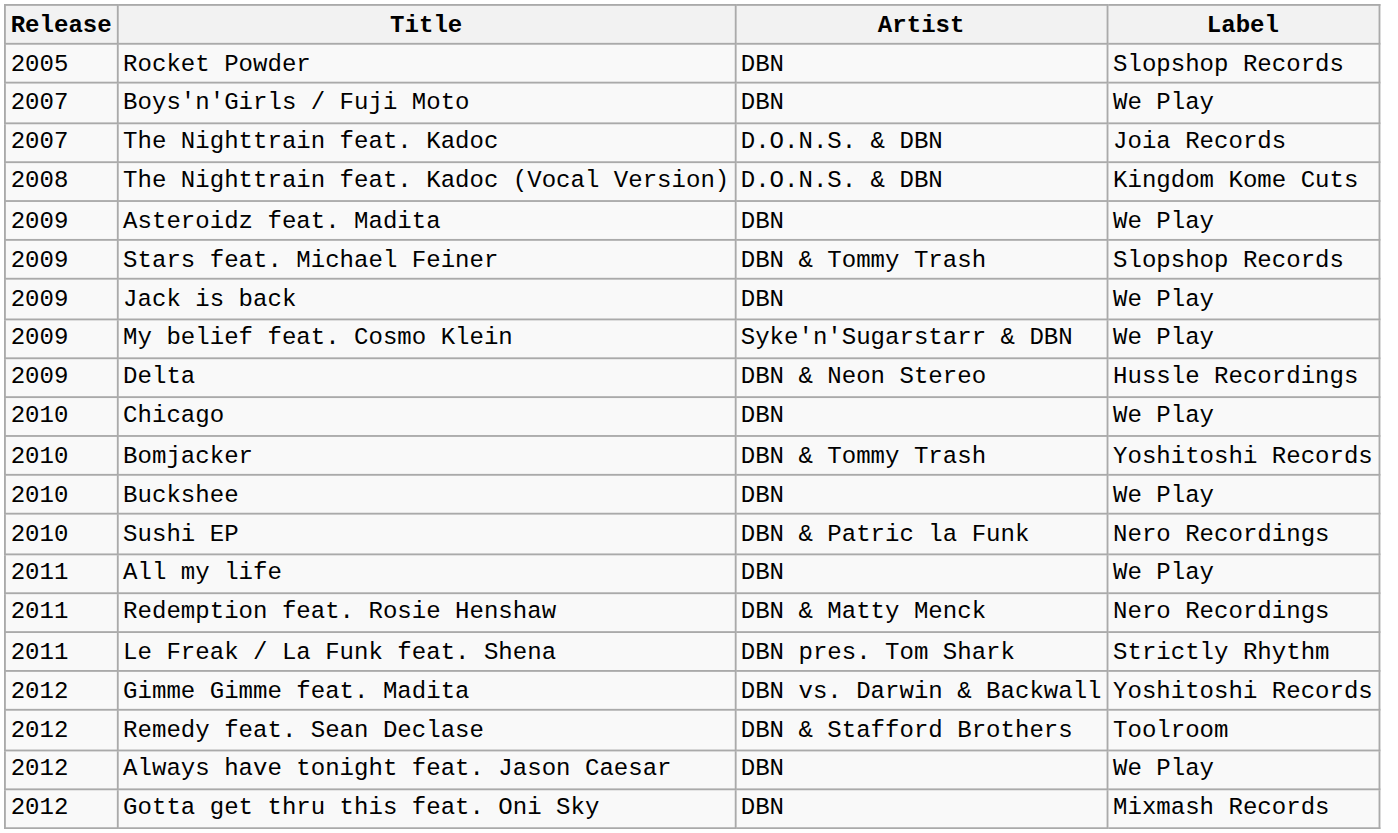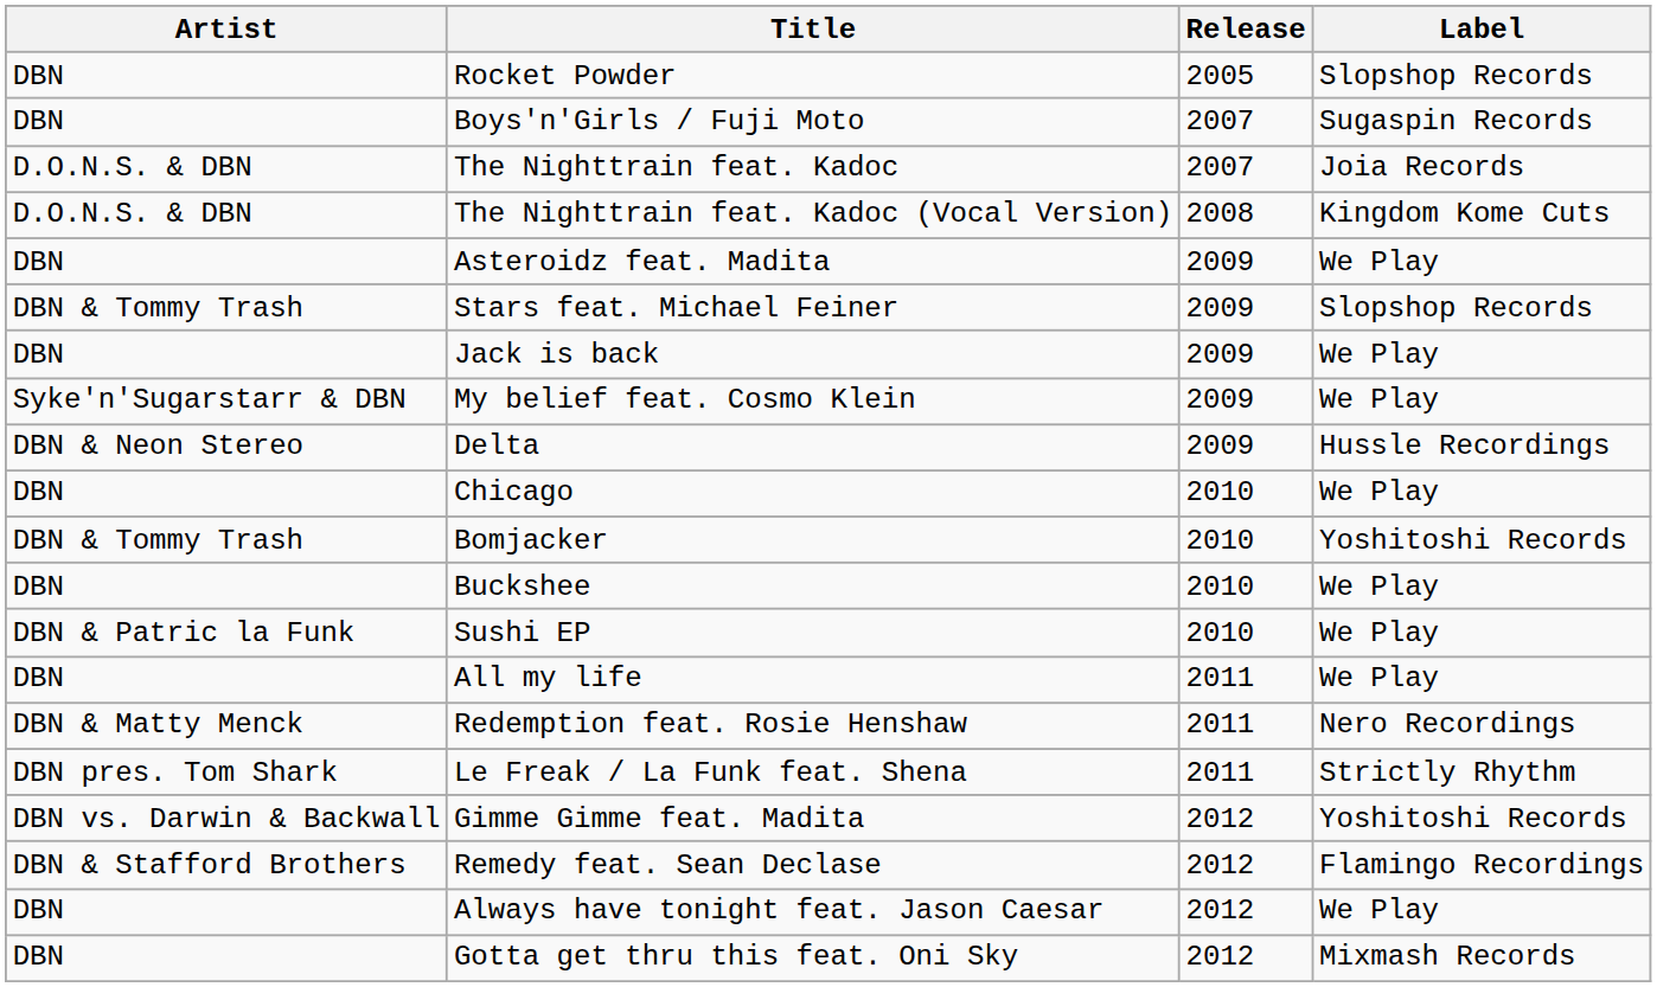columns swapped: Release <-> Artist
Boys'n'Girls / Fuji Moto | Label: We Play -> Sugaspin Records
Sushi EP | Label: Nero Recordings -> We Play
Remedy feat. Sean Declase | Label: Toolroom -> Flamingo Recordings
